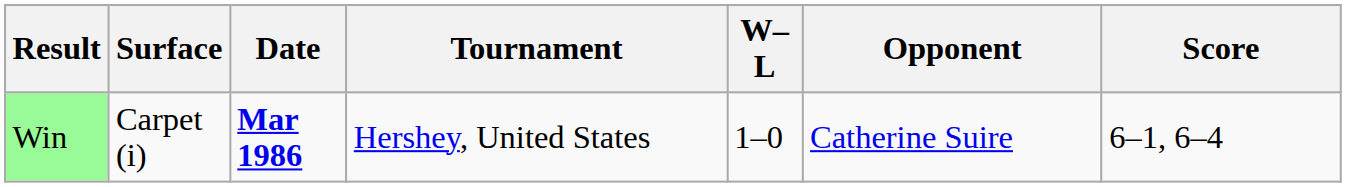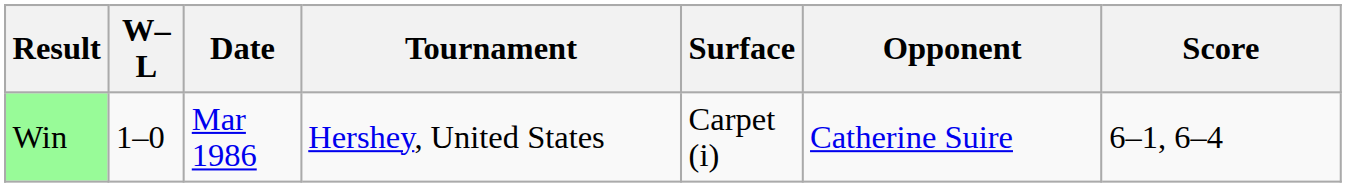columns swapped: W–L <-> Surface
Win | Date: bold -> normal
